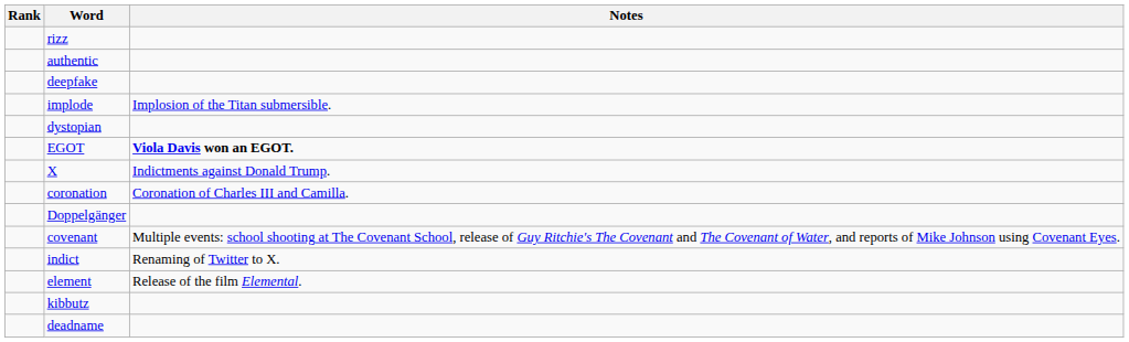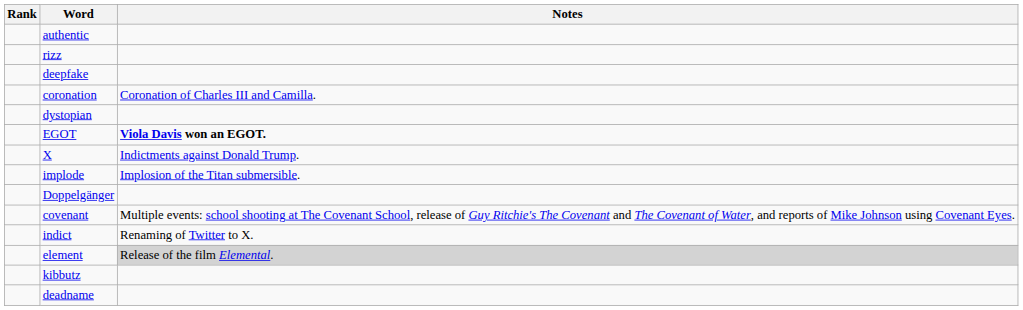rows swapped: authentic <-> rizz
rows swapped: coronation <-> implode
element | Notes: no background -> lightgrey background
